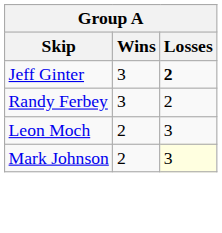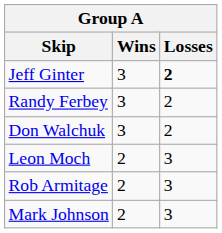+ row: Don Walchuk | 3 | 2
+ row: Rob Armitage | 2 | 3
Mark Johnson | Losses: lightyellow background -> no background
